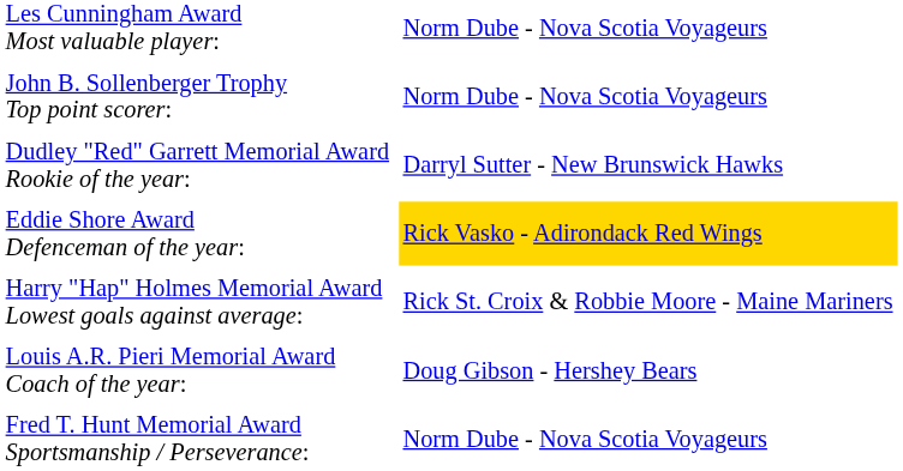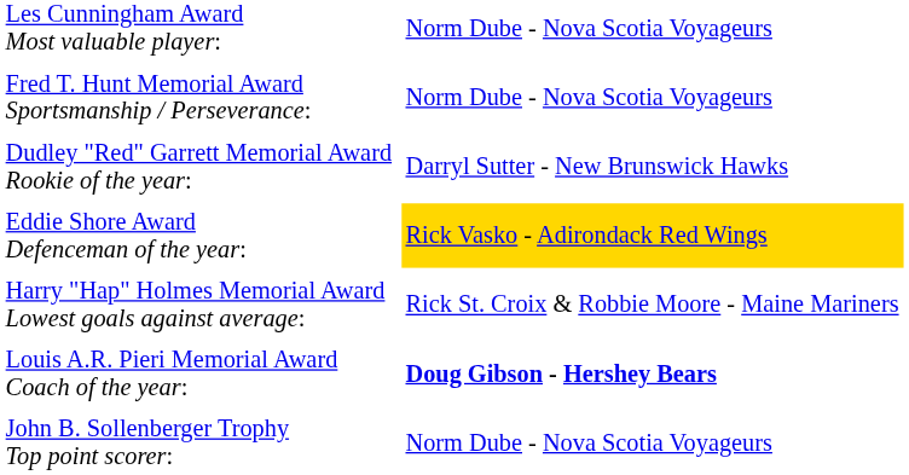rows swapped: John B. Sollenberger Trophy Top point scorer: <-> Fred T. Hunt Memorial Award Sportsmanship / Perseverance:
Louis A.R. Pieri Memorial Award Coach of the year: | column 2: normal -> bold
